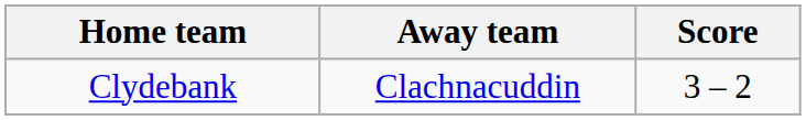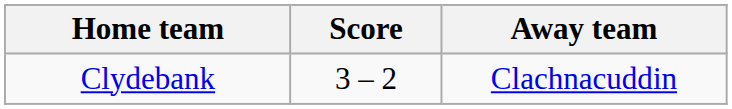columns swapped: Score <-> Away team
